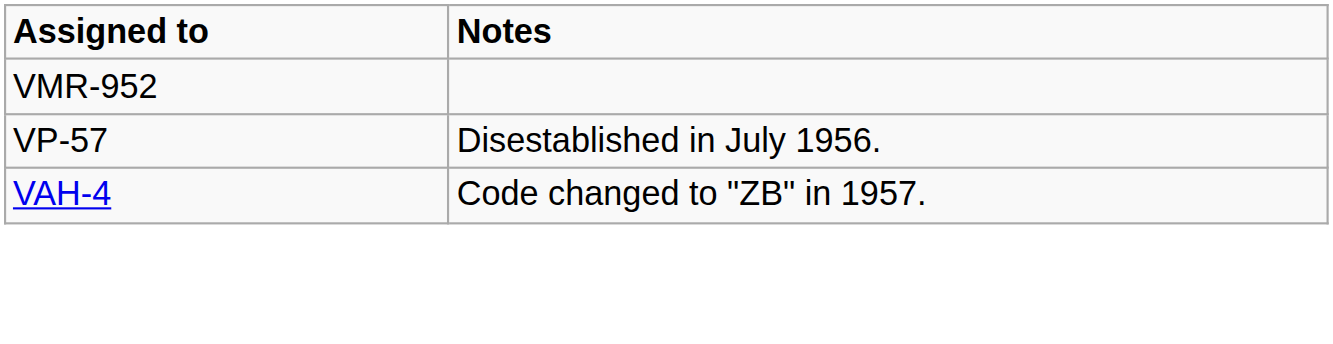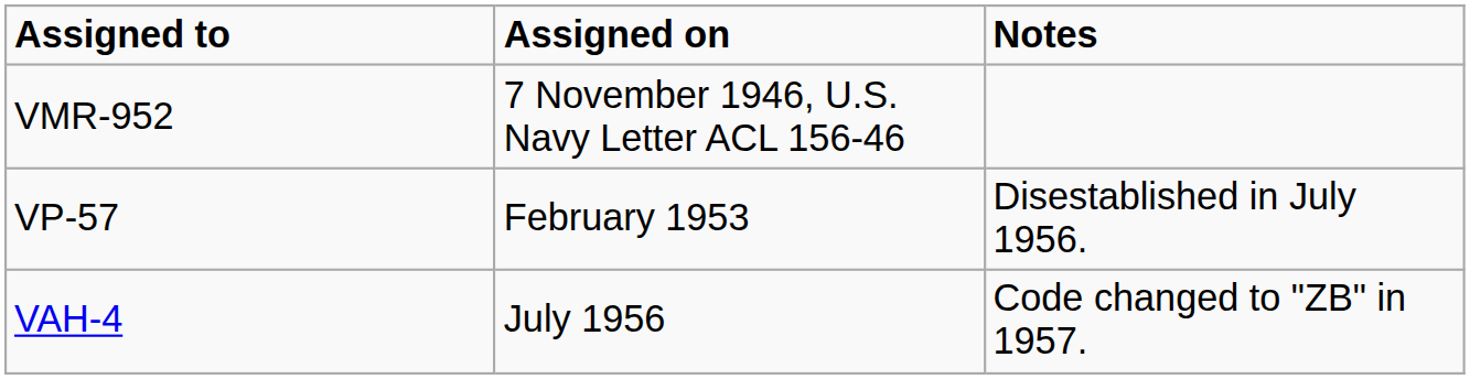+ column: Assigned on | 7 November 1946, U.S. Navy Letter ACL 156-46 | February 1953 | July 1956
